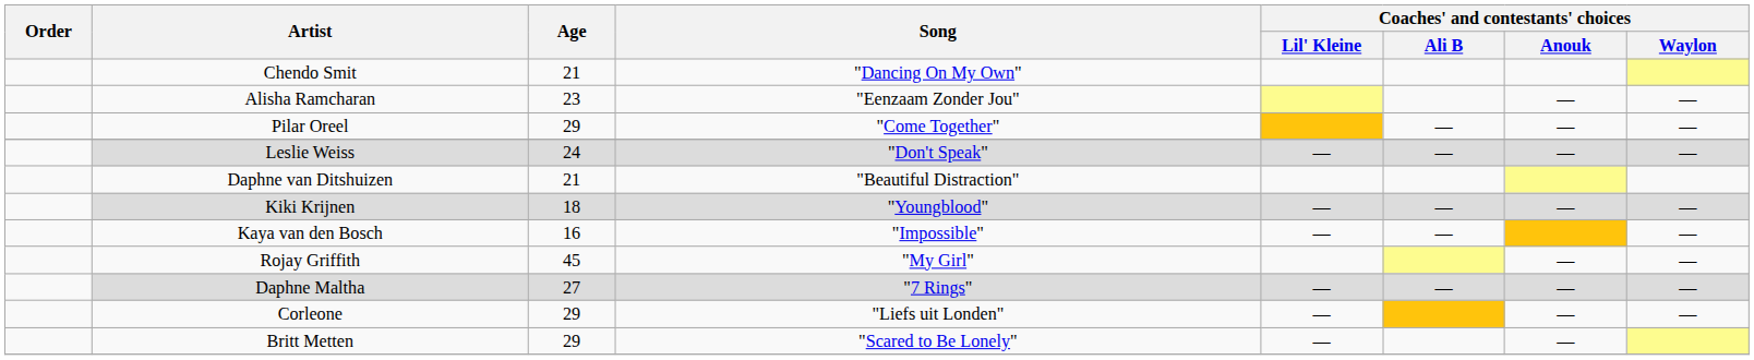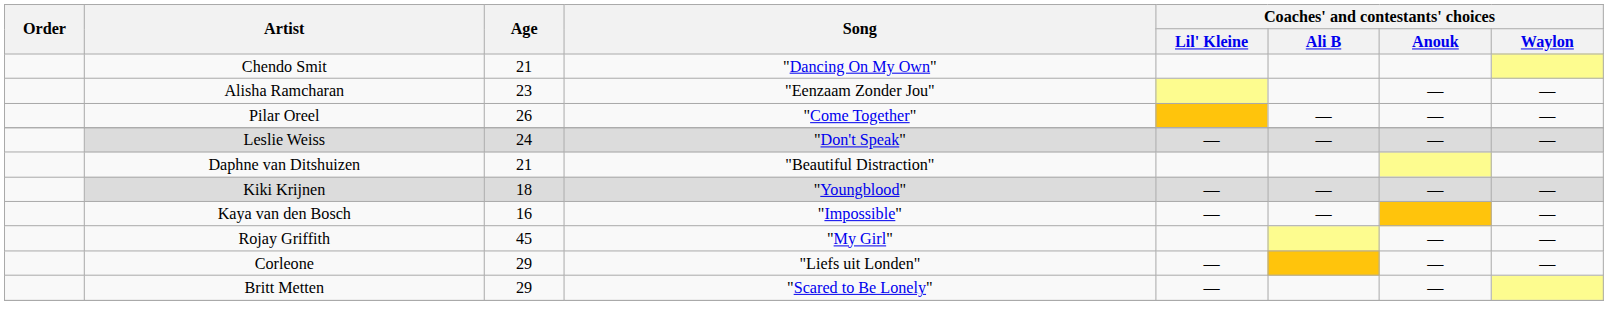Pilar Oreel | Age: 29 -> 26
- row: Daphne Maltha | 27 | "7 Rings" | — | — | — | —
